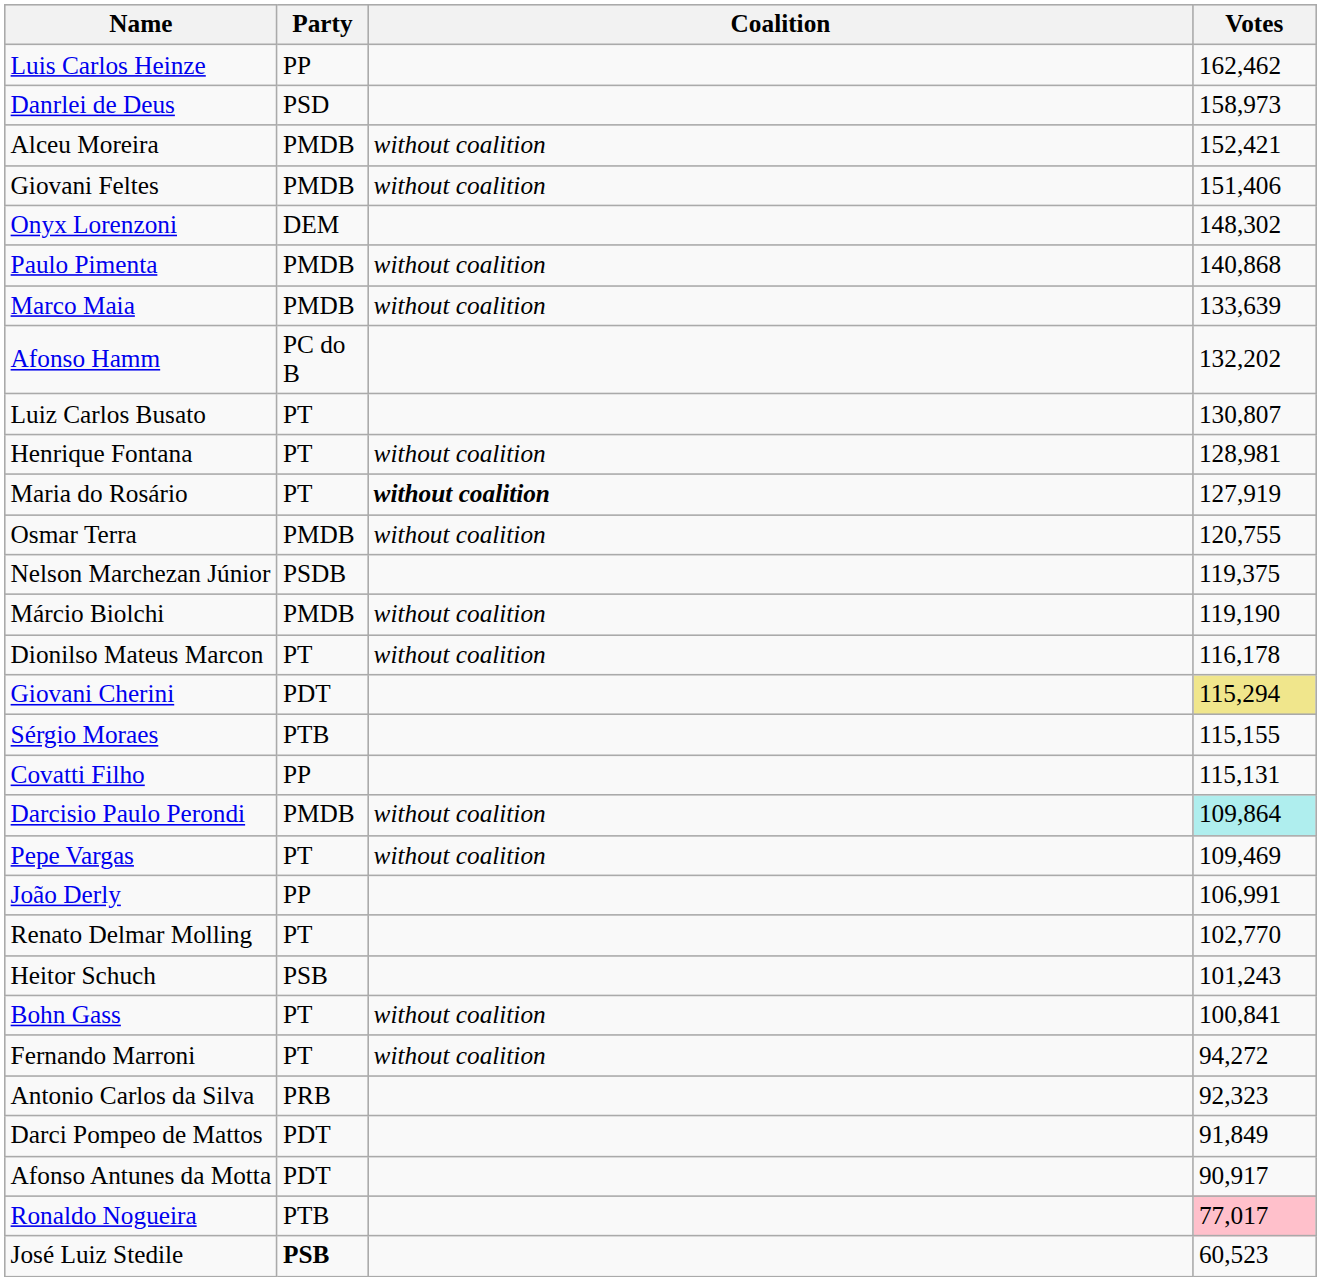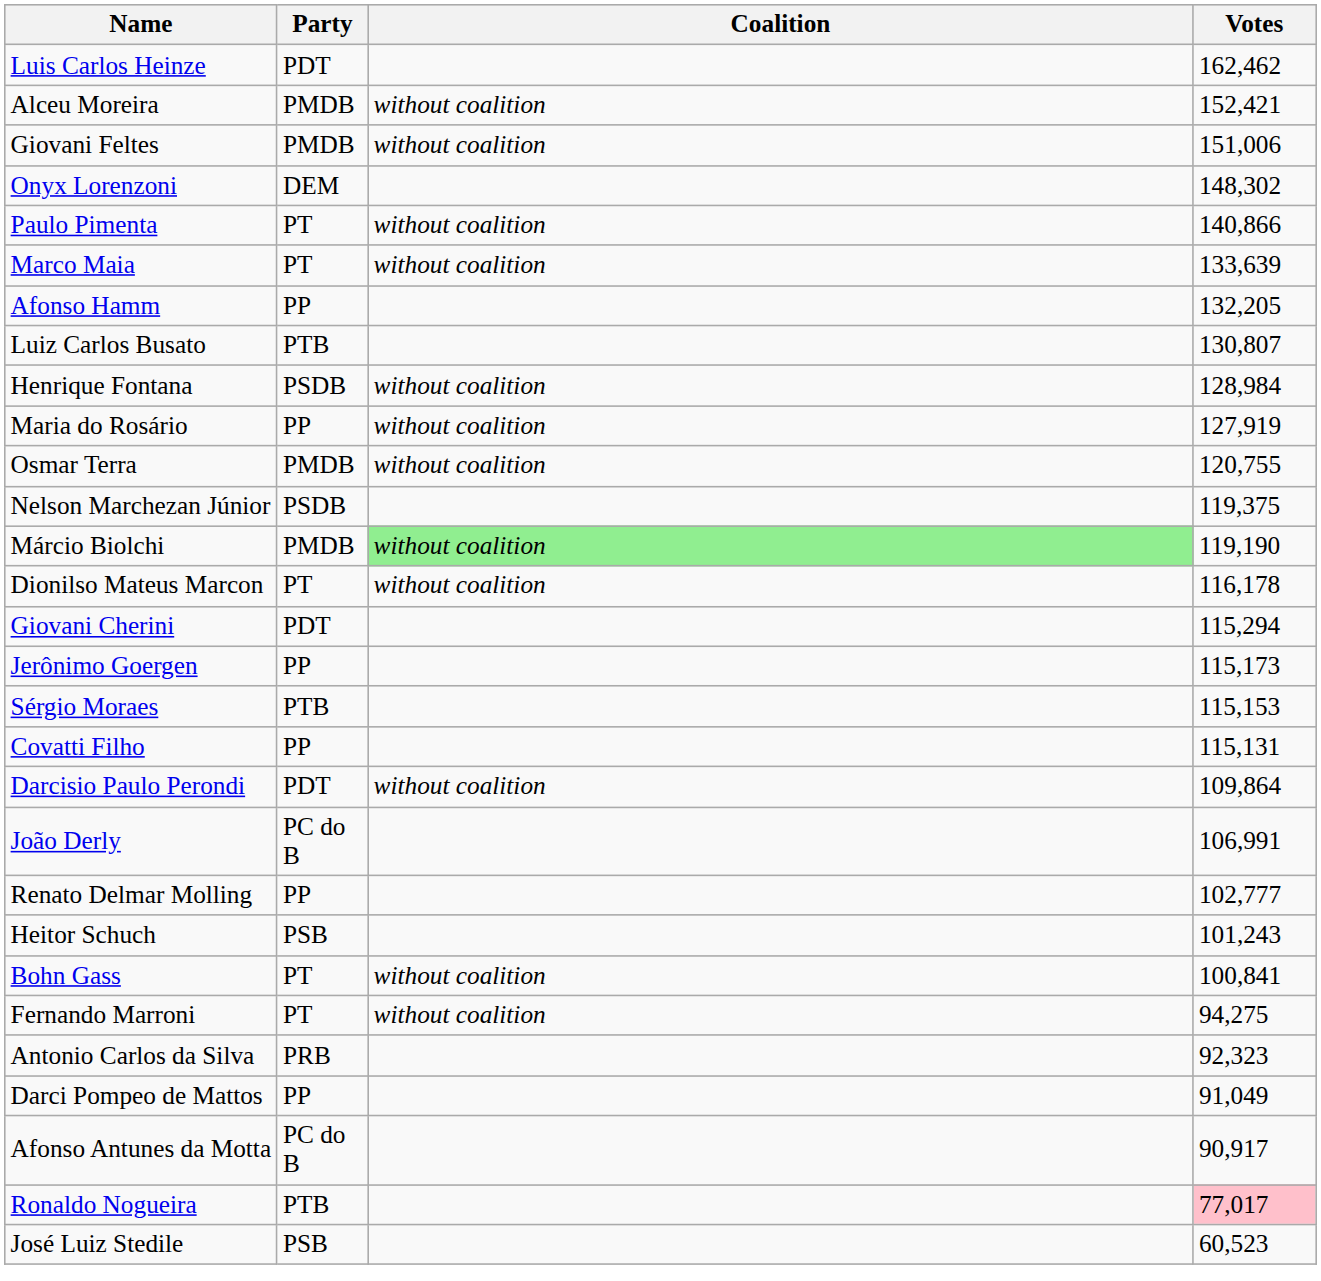Luis Carlos Heinze | Party: PP -> PDT
- row: Danrlei de Deus | PSD | 158,973
Giovani Feltes | Votes: 151,406 -> 151,006
Paulo Pimenta | Party: PMDB -> PT
Paulo Pimenta | Votes: 140,868 -> 140,866
Marco Maia | Party: PMDB -> PT
Afonso Hamm | Party: PC do B -> PP
Afonso Hamm | Votes: 132,202 -> 132,205
Luiz Carlos Busato | Party: PT -> PTB
Henrique Fontana | Party: PT -> PSDB
Henrique Fontana | Votes: 128,981 -> 128,984
Maria do Rosário | Party: PT -> PP
Maria do Rosário | Coalition: bold -> normal
Márcio Biolchi | Coalition: no background -> lightgreen background
Giovani Cherini | Votes: khaki background -> no background
+ row: Jerônimo Goergen | PP | 115,173
Sérgio Moraes | Votes: 115,155 -> 115,153
Darcisio Paulo Perondi | Party: PMDB -> PDT
Darcisio Paulo Perondi | Votes: paleturquoise background -> no background
- row: Pepe Vargas | PT | without coalition | 109,469
João Derly | Party: PP -> PC do B
Renato Delmar Molling | Party: PT -> PP
Renato Delmar Molling | Votes: 102,770 -> 102,777
Fernando Marroni | Votes: 94,272 -> 94,275
Darci Pompeo de Mattos | Party: PDT -> PP
Darci Pompeo de Mattos | Votes: 91,849 -> 91,049
Afonso Antunes da Motta | Party: PDT -> PC do B
José Luiz Stedile | Party: bold -> normal
